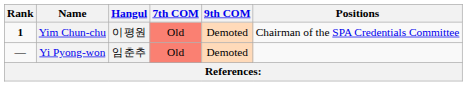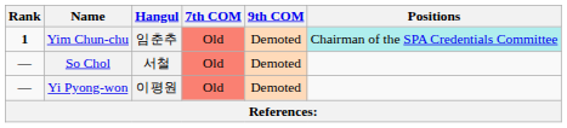Yim Chun-chu | Hangul: 이평원 -> 임춘추
Yim Chun-chu | Positions: no background -> paleturquoise background
+ row: — | So Chol | 서철 | Old | Demoted
Yi Pyong-won | Hangul: 임춘추 -> 이평원
